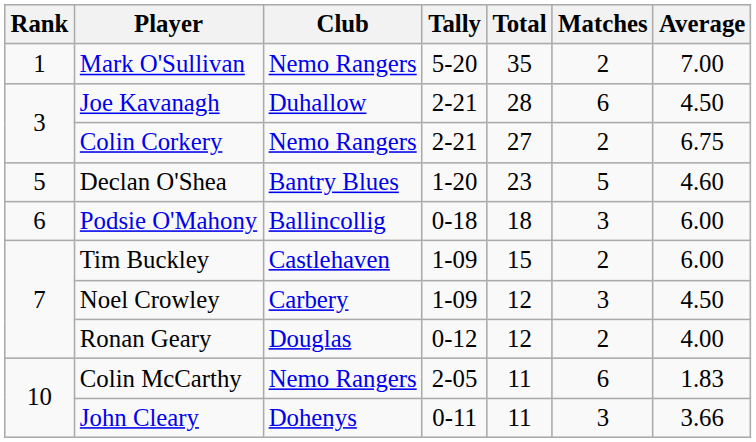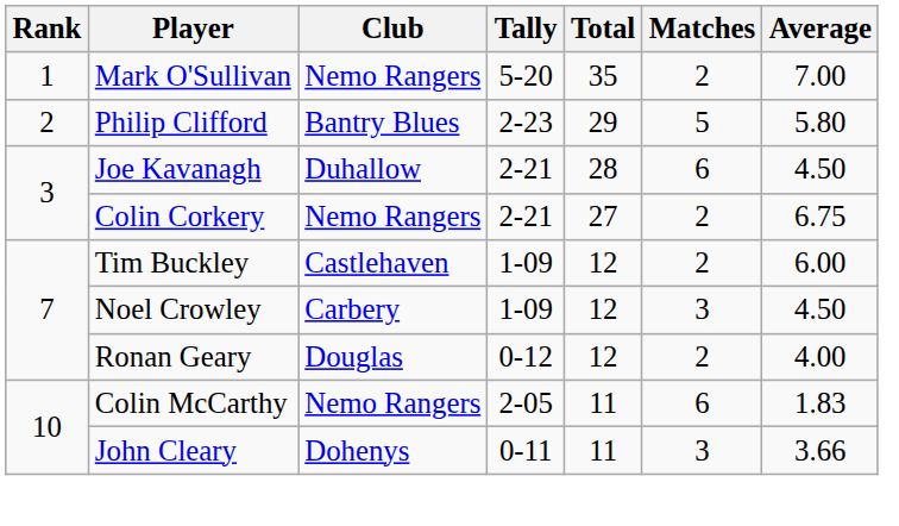+ row: 2 | Philip Clifford | Bantry Blues | 2-23 | 29 | 5 | 5.80
- row: 5 | Declan O'Shea | Bantry Blues | 1-20 | 23 | 5 | 4.60
- row: 6 | Podsie O'Mahony | Ballincollig | 0-18 | 18 | 3 | 6.00
Tim Buckley | Total: 15 -> 12
